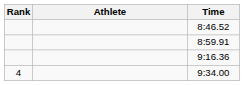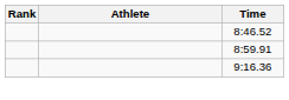- row: 4 | 9:34.00
